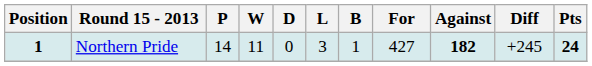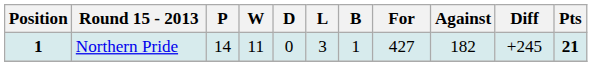Northern Pride | Against: bold -> normal
Northern Pride | Pts: 24 -> 21
